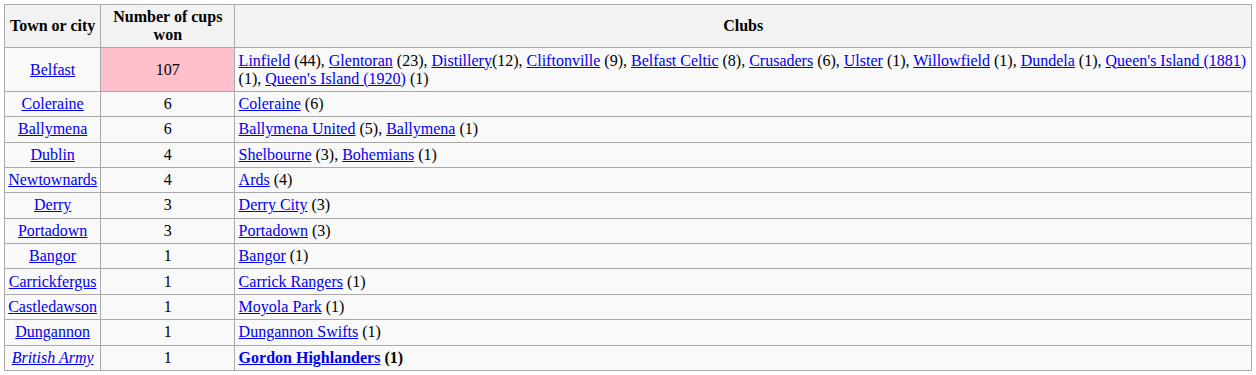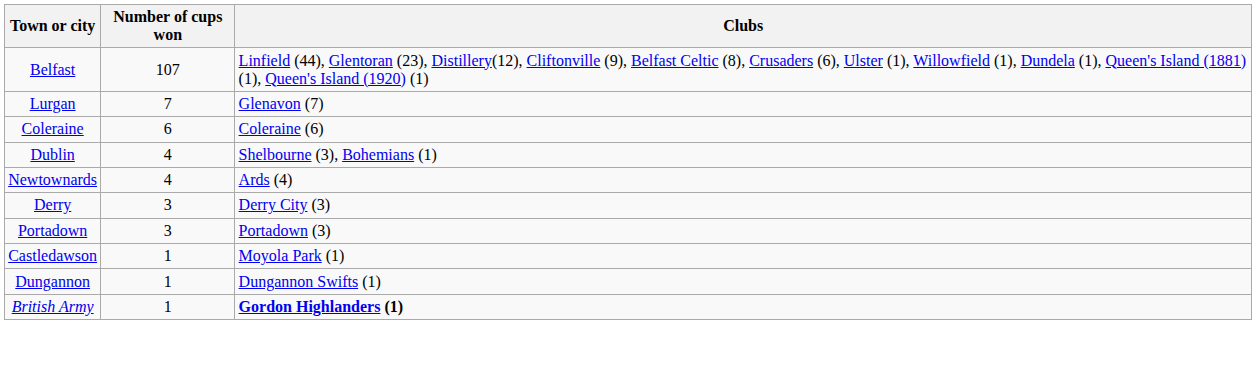Belfast | Number of cups won: pink background -> no background
+ row: Lurgan | 7 | Glenavon (7)
- row: Ballymena | 6 | Ballymena United (5), Ballymena (1)
- row: Bangor | 1 | Bangor (1)
- row: Carrickfergus | 1 | Carrick Rangers (1)
